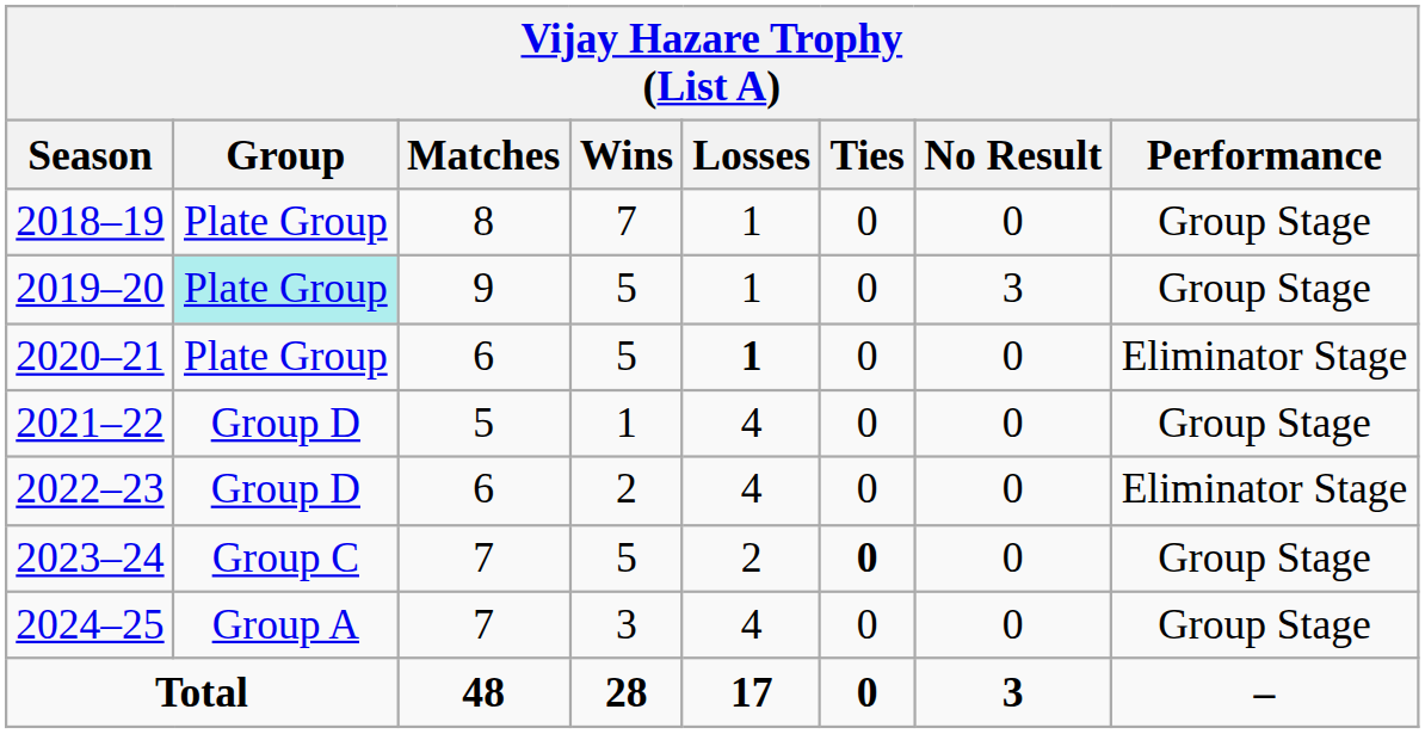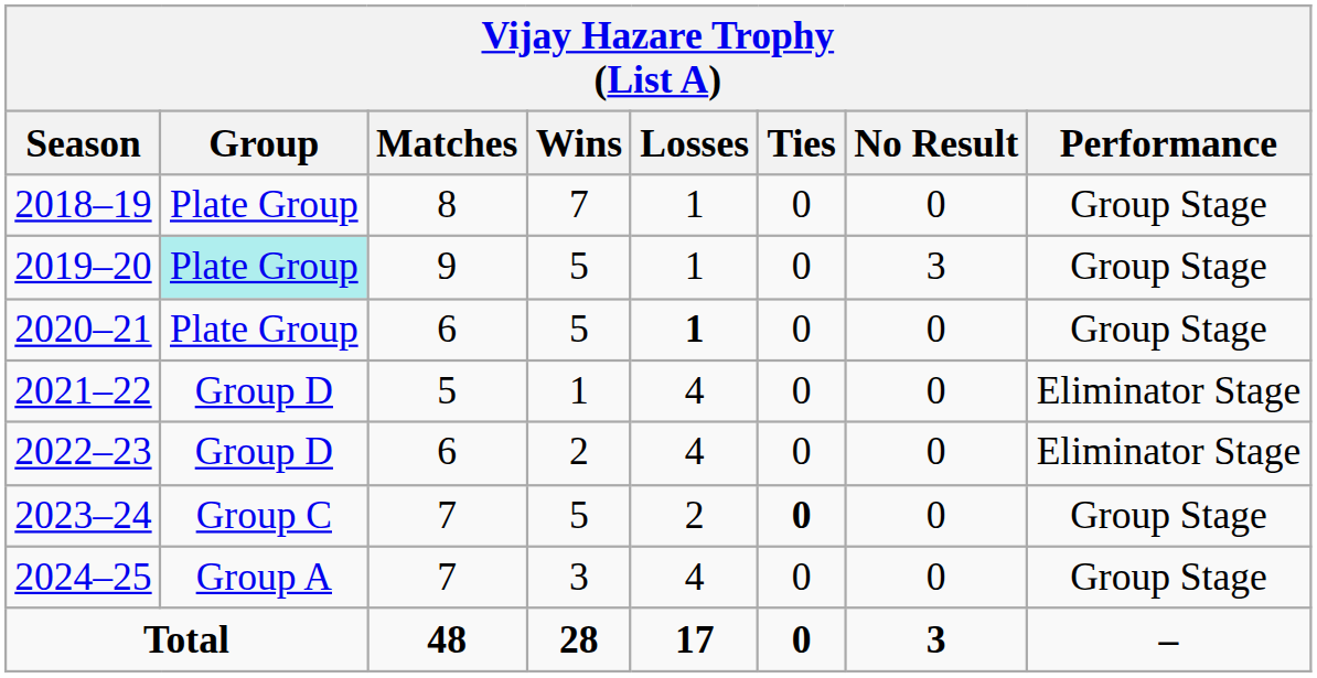2020–21 | Performance: Eliminator Stage -> Group Stage
2021–22 | Performance: Group Stage -> Eliminator Stage
